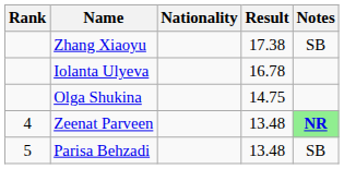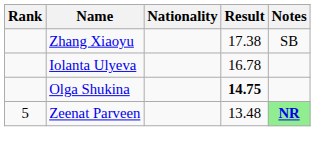Olga Shukina | Result: normal -> bold
Zeenat Parveen | Rank: 4 -> 5
- row: 5 | Parisa Behzadi | 13.48 | SB
